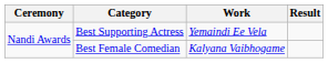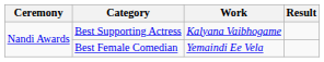Best Supporting Actress | Work: Yemaindi Ee Vela -> Kalyana Vaibhogame
Best Female Comedian | Work: Kalyana Vaibhogame -> Yemaindi Ee Vela
